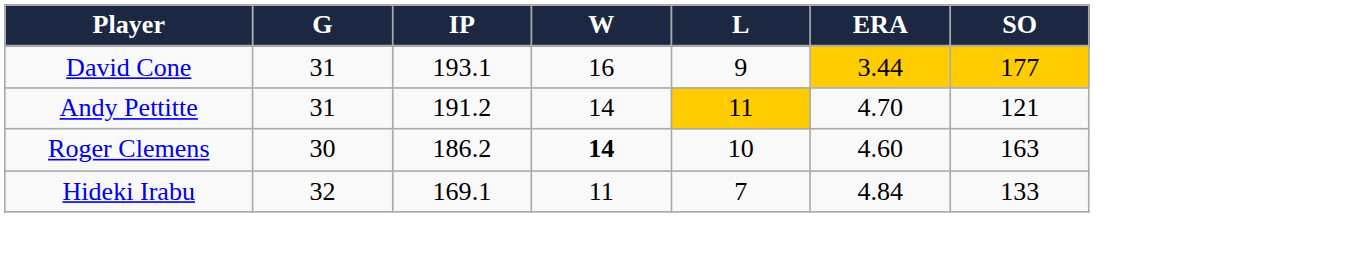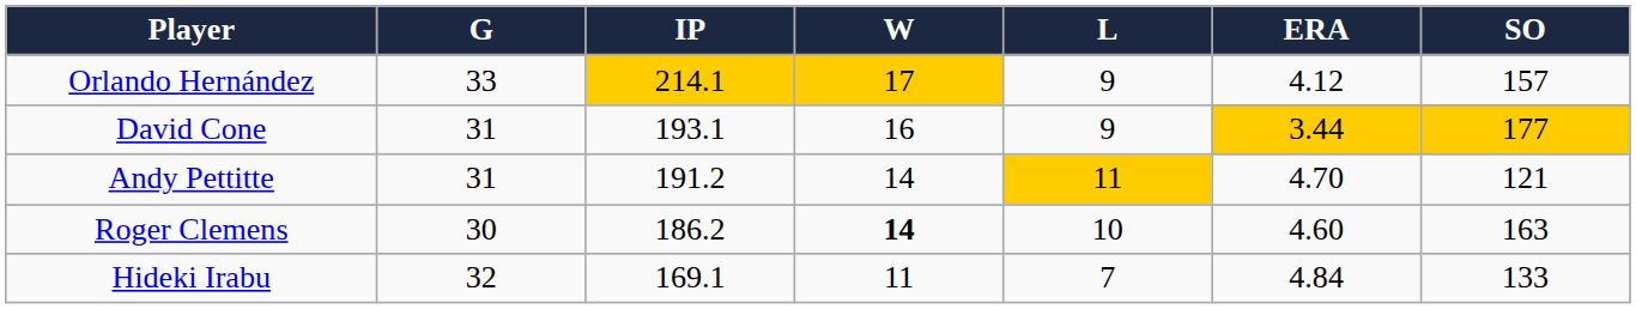+ row: Orlando Hernández | 33 | 214.1 | 17 | 9 | 4.12 | 157
